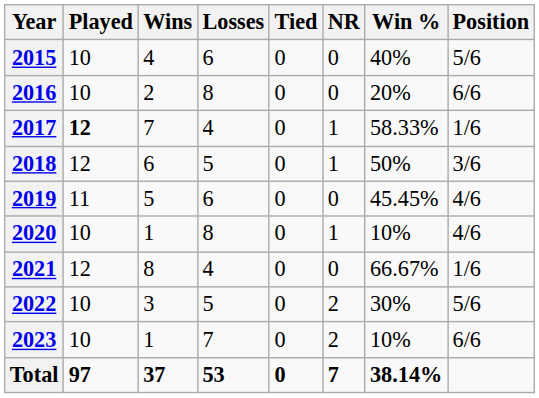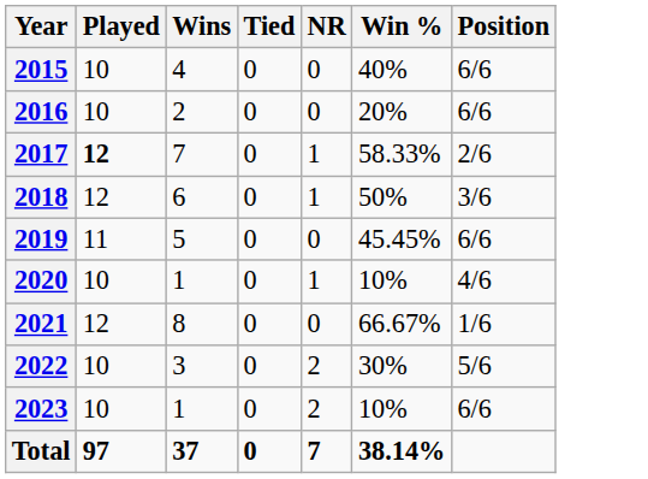- column: Losses | 6 | 8 | 4 | 5 | 6 | 8 | 4 | 5 | 7 | 53
2015 | Position: 5/6 -> 6/6
2017 | Position: 1/6 -> 2/6
2019 | Position: 4/6 -> 6/6
